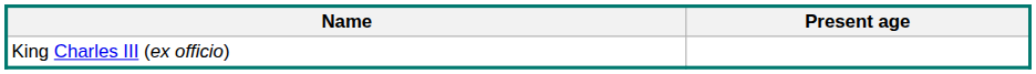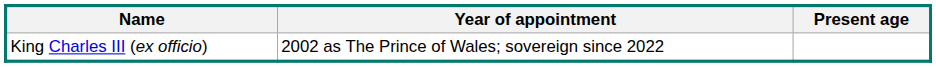+ column: Year of appointment | 2002 as The Prince of Wales; sovereign since 2022
